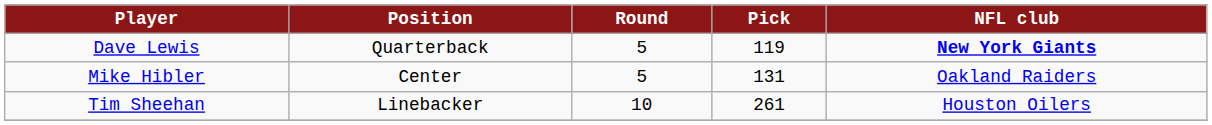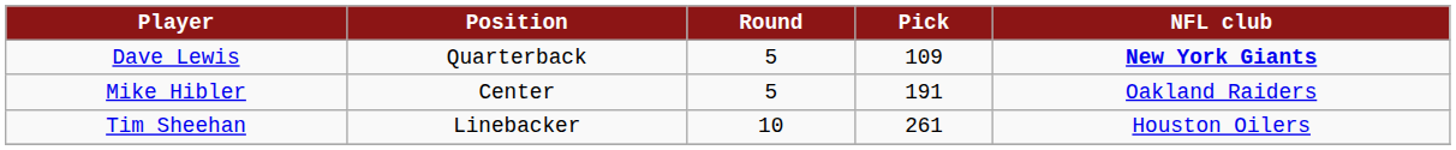Dave Lewis | Pick: 119 -> 109
Mike Hibler | Pick: 131 -> 191
